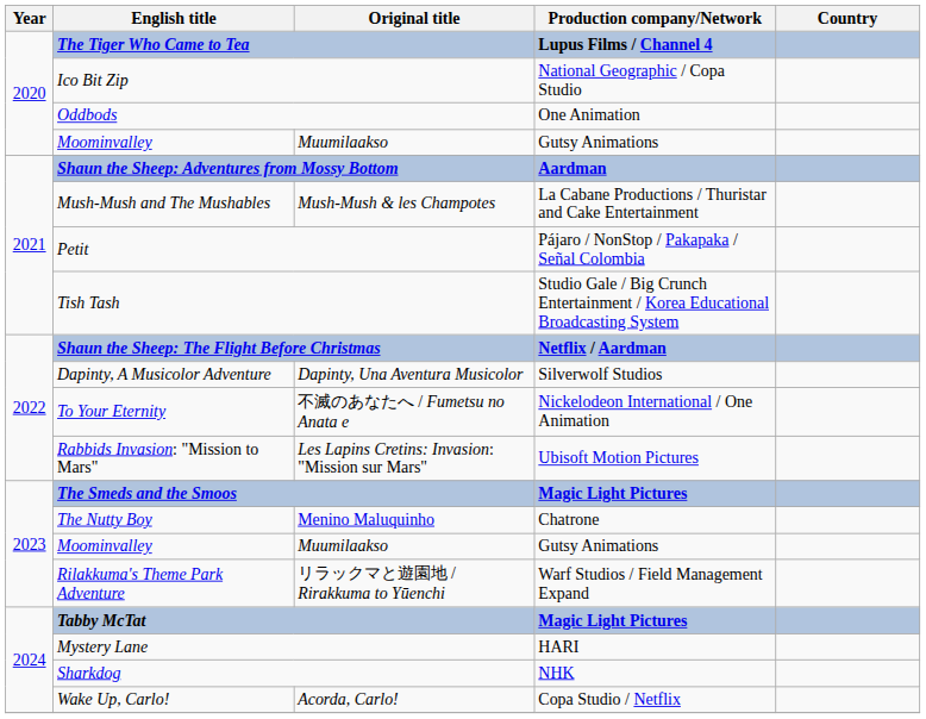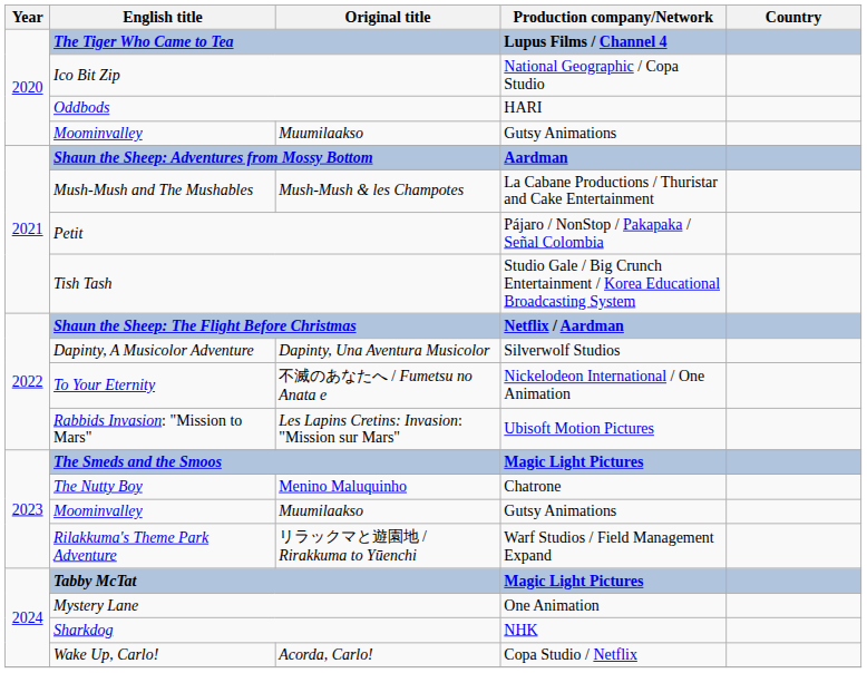Oddbods | Production company/Network: One Animation -> HARI
Mystery Lane | Production company/Network: HARI -> One Animation
